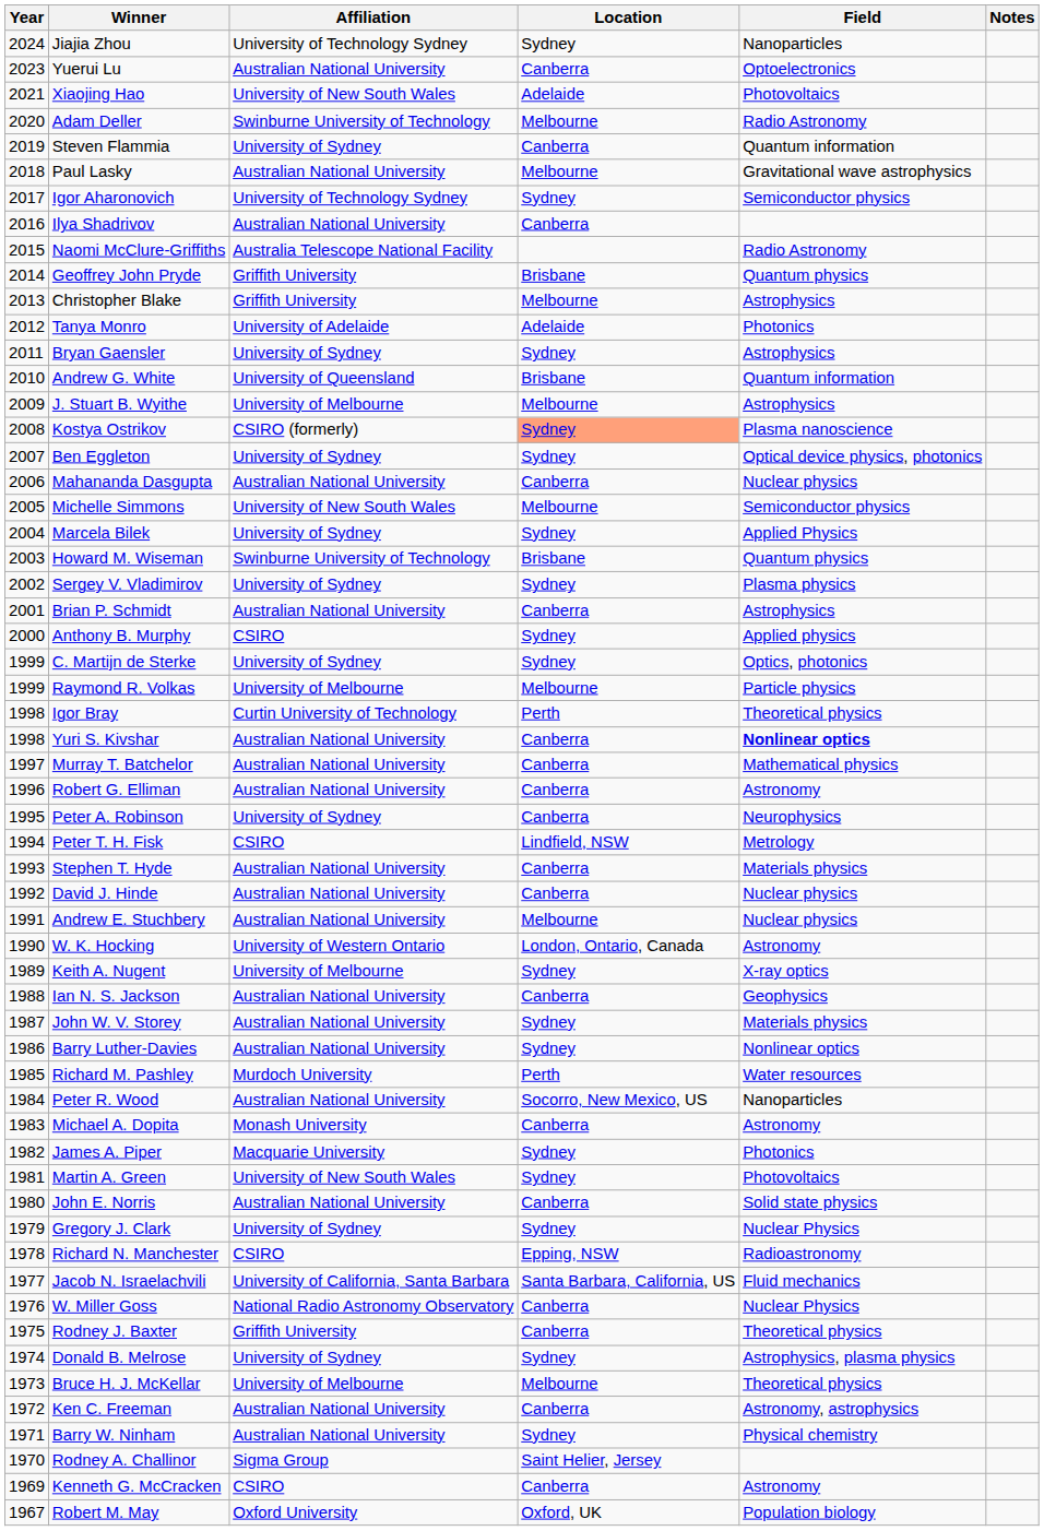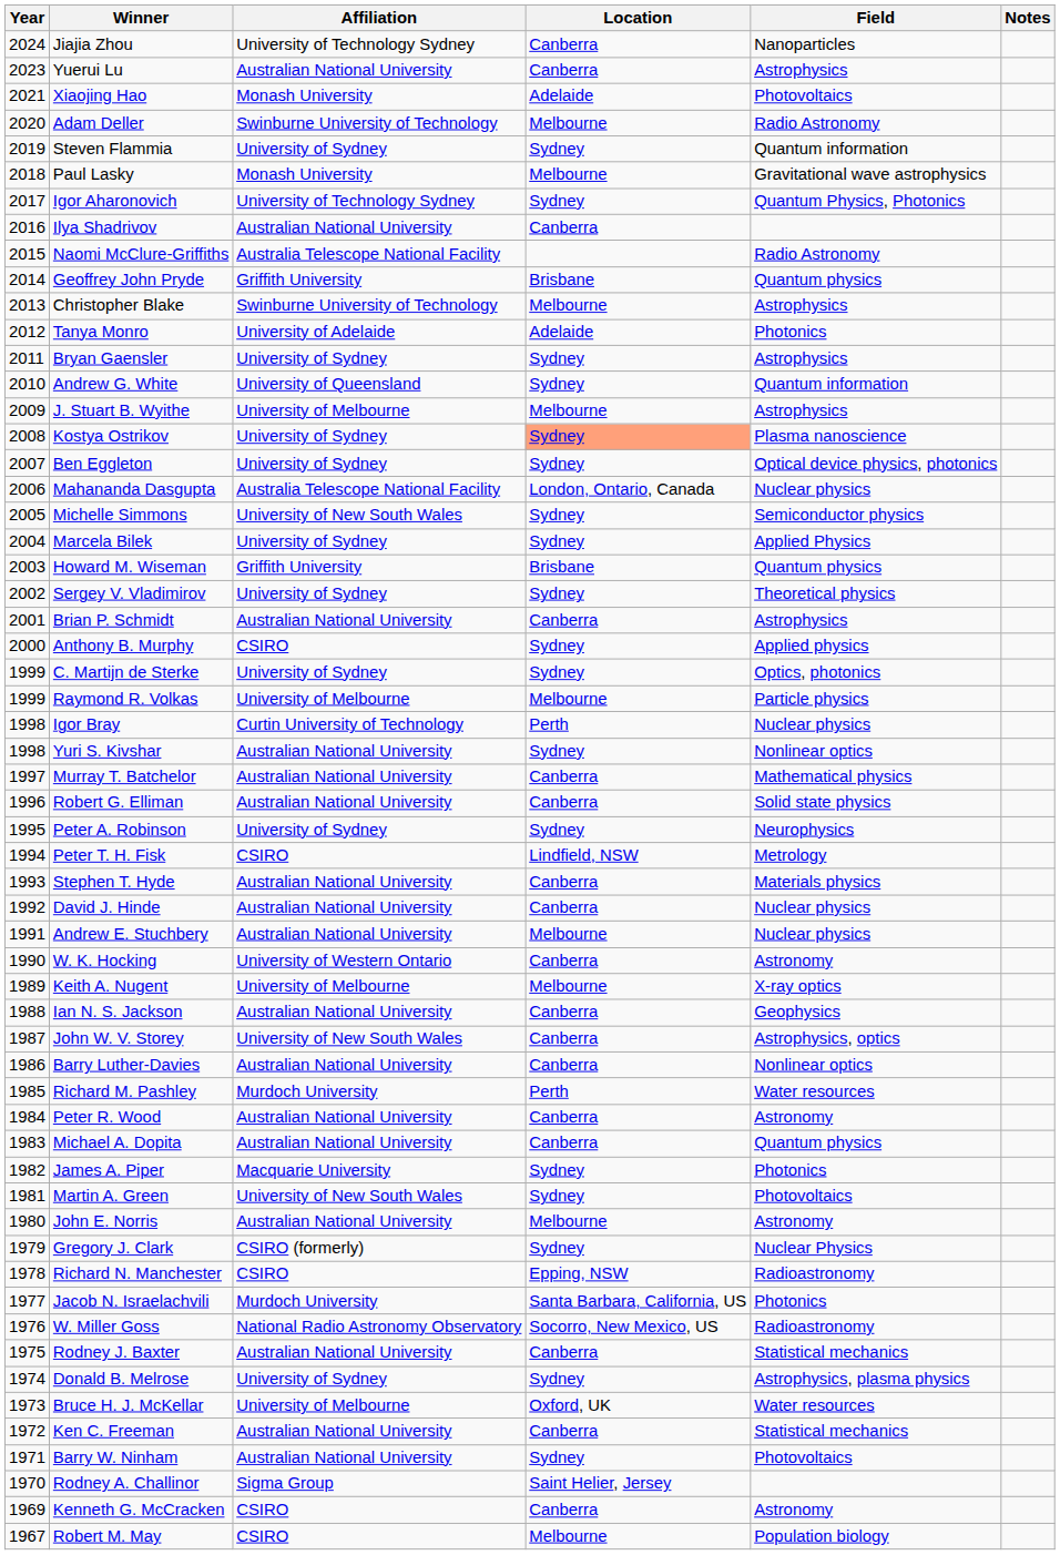Jiajia Zhou | Location: Sydney -> Canberra
Yuerui Lu | Field: Optoelectronics -> Astrophysics
Xiaojing Hao | Affiliation: University of New South Wales -> Monash University
Steven Flammia | Location: Canberra -> Sydney
Paul Lasky | Affiliation: Australian National University -> Monash University
Igor Aharonovich | Field: Semiconductor physics -> Quantum Physics, Photonics
Christopher Blake | Affiliation: Griffith University -> Swinburne University of Technology
Andrew G. White | Location: Brisbane -> Sydney
Kostya Ostrikov | Affiliation: CSIRO (formerly) -> University of Sydney
Mahananda Dasgupta | Affiliation: Australian National University -> Australia Telescope National Facility
Mahananda Dasgupta | Location: Canberra -> London, Ontario, Canada
Michelle Simmons | Location: Melbourne -> Sydney
Howard M. Wiseman | Affiliation: Swinburne University of Technology -> Griffith University
Sergey V. Vladimirov | Field: Plasma physics -> Theoretical physics
Igor Bray | Field: Theoretical physics -> Nuclear physics
Yuri S. Kivshar | Location: Canberra -> Sydney
Yuri S. Kivshar | Field: bold -> normal
Robert G. Elliman | Field: Astronomy -> Solid state physics
Peter A. Robinson | Location: Canberra -> Sydney
W. K. Hocking | Location: London, Ontario, Canada -> Canberra
Keith A. Nugent | Location: Sydney -> Melbourne
John W. V. Storey | Affiliation: Australian National University -> University of New South Wales
John W. V. Storey | Location: Sydney -> Canberra
John W. V. Storey | Field: Materials physics -> Astrophysics, optics
Barry Luther-Davies | Location: Sydney -> Canberra
Peter R. Wood | Location: Socorro, New Mexico, US -> Canberra
Peter R. Wood | Field: Nanoparticles -> Astronomy
Michael A. Dopita | Affiliation: Monash University -> Australian National University
Michael A. Dopita | Field: Astronomy -> Quantum physics
John E. Norris | Location: Canberra -> Melbourne
John E. Norris | Field: Solid state physics -> Astronomy
Gregory J. Clark | Affiliation: University of Sydney -> CSIRO (formerly)
Jacob N. Israelachvili | Affiliation: University of California, Santa Barbara -> Murdoch University
Jacob N. Israelachvili | Field: Fluid mechanics -> Photonics
W. Miller Goss | Location: Canberra -> Socorro, New Mexico, US
W. Miller Goss | Field: Nuclear Physics -> Radioastronomy
Rodney J. Baxter | Affiliation: Griffith University -> Australian National University
Rodney J. Baxter | Field: Theoretical physics -> Statistical mechanics
Bruce H. J. McKellar | Location: Melbourne -> Oxford, UK
Bruce H. J. McKellar | Field: Theoretical physics -> Water resources
Ken C. Freeman | Field: Astronomy, astrophysics -> Statistical mechanics
Barry W. Ninham | Field: Physical chemistry -> Photovoltaics
Robert M. May | Affiliation: Oxford University -> CSIRO
Robert M. May | Location: Oxford, UK -> Melbourne
